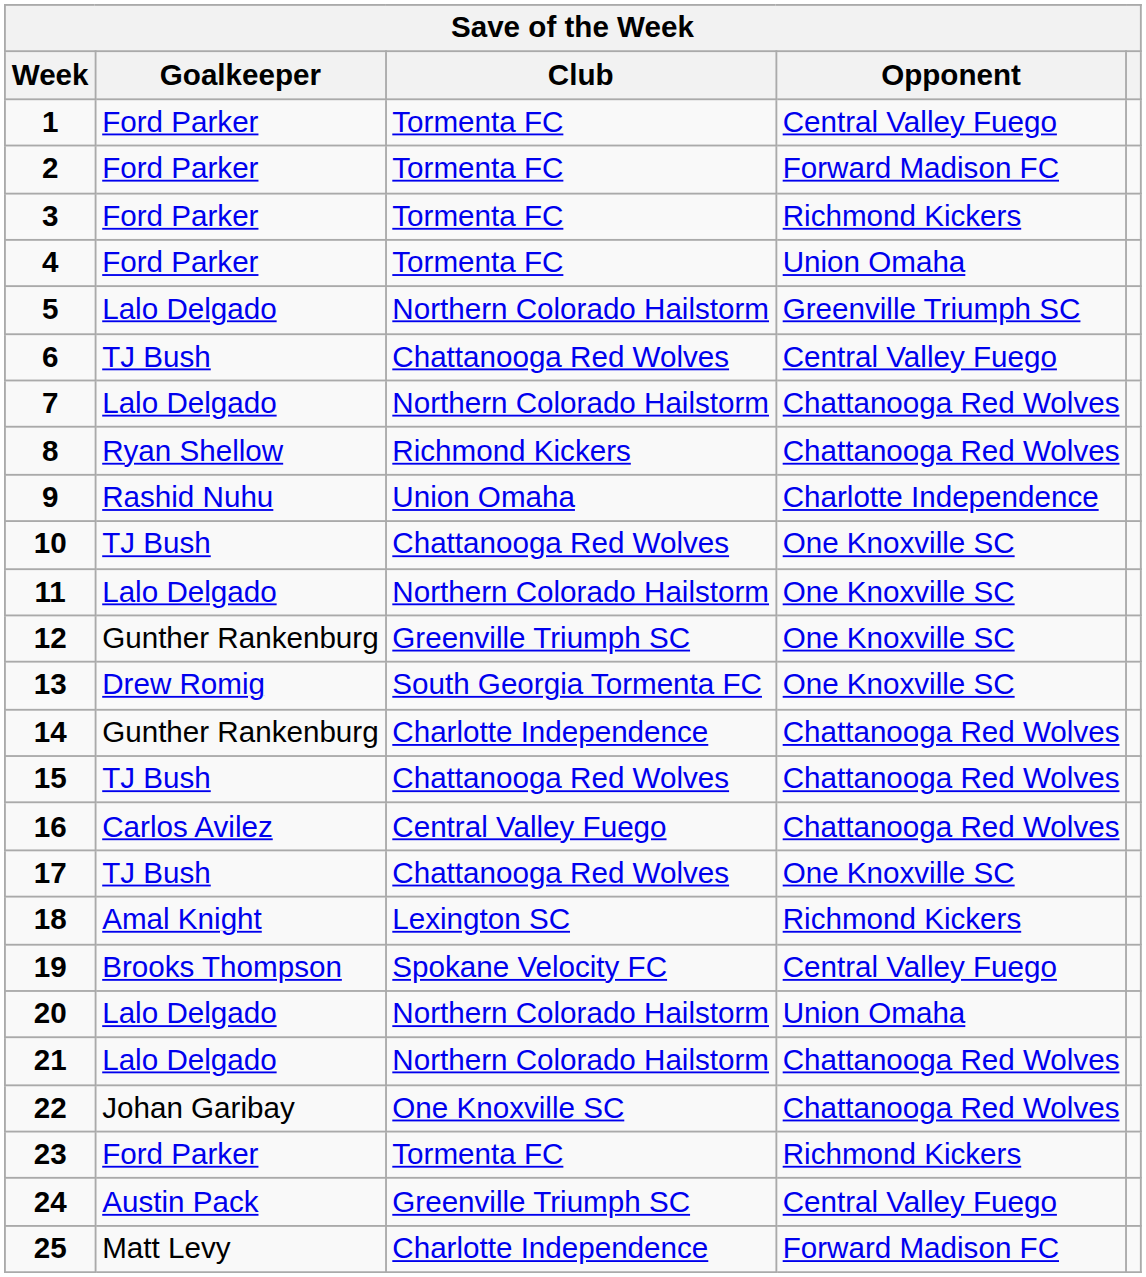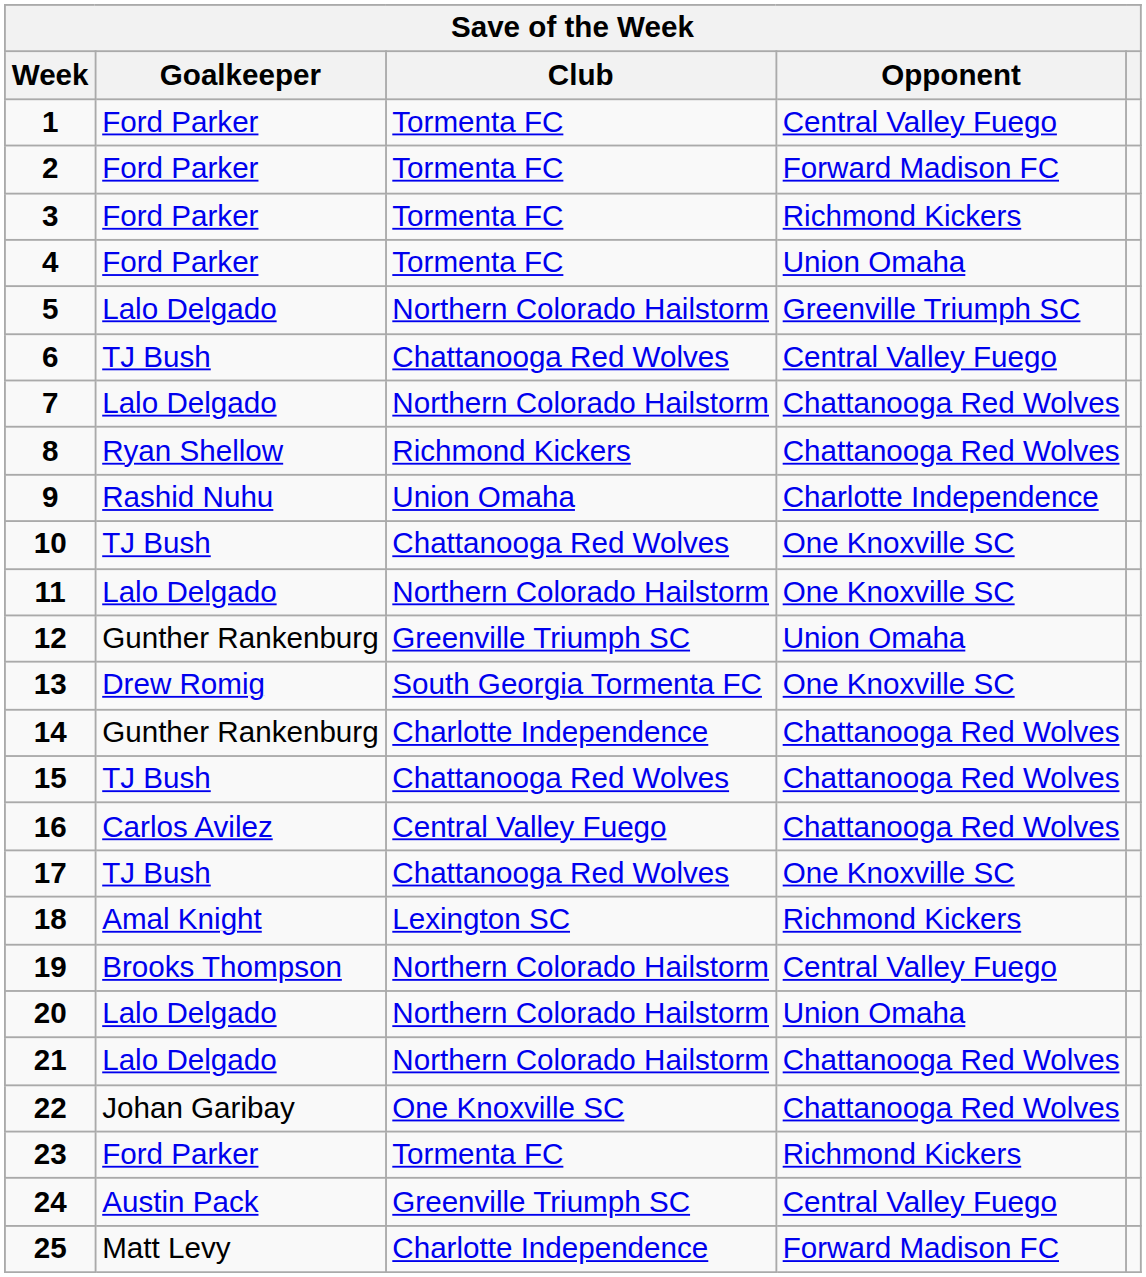12 | Opponent: One Knoxville SC -> Union Omaha
19 | Club: Spokane Velocity FC -> Northern Colorado Hailstorm
